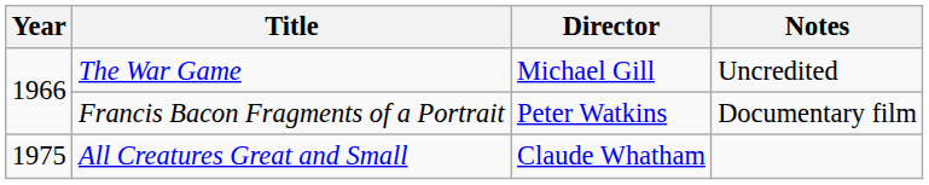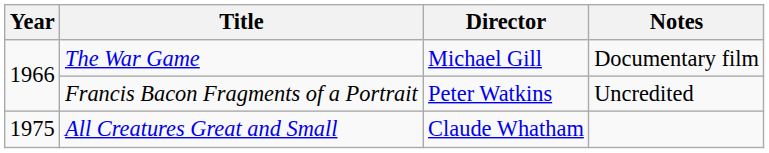The War Game | Notes: Uncredited -> Documentary film
Francis Bacon Fragments of a Portrait | Notes: Documentary film -> Uncredited
